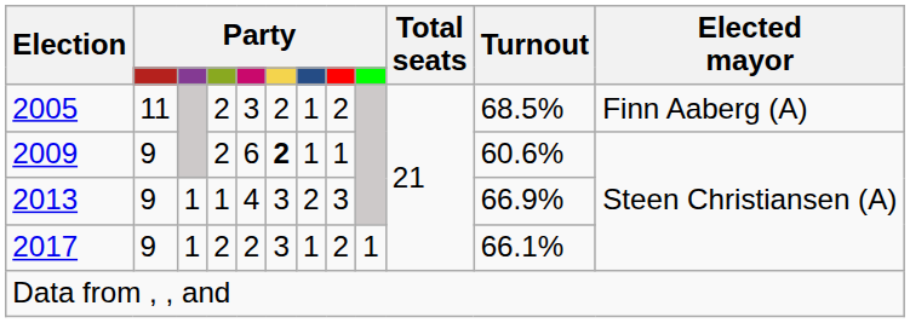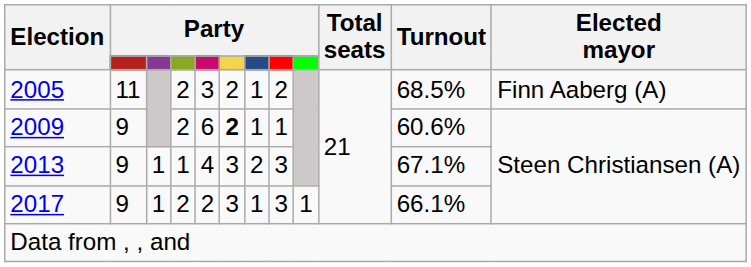2013 | Turnout: 66.9% -> 67.1%
2017 | column 8: 2 -> 3
